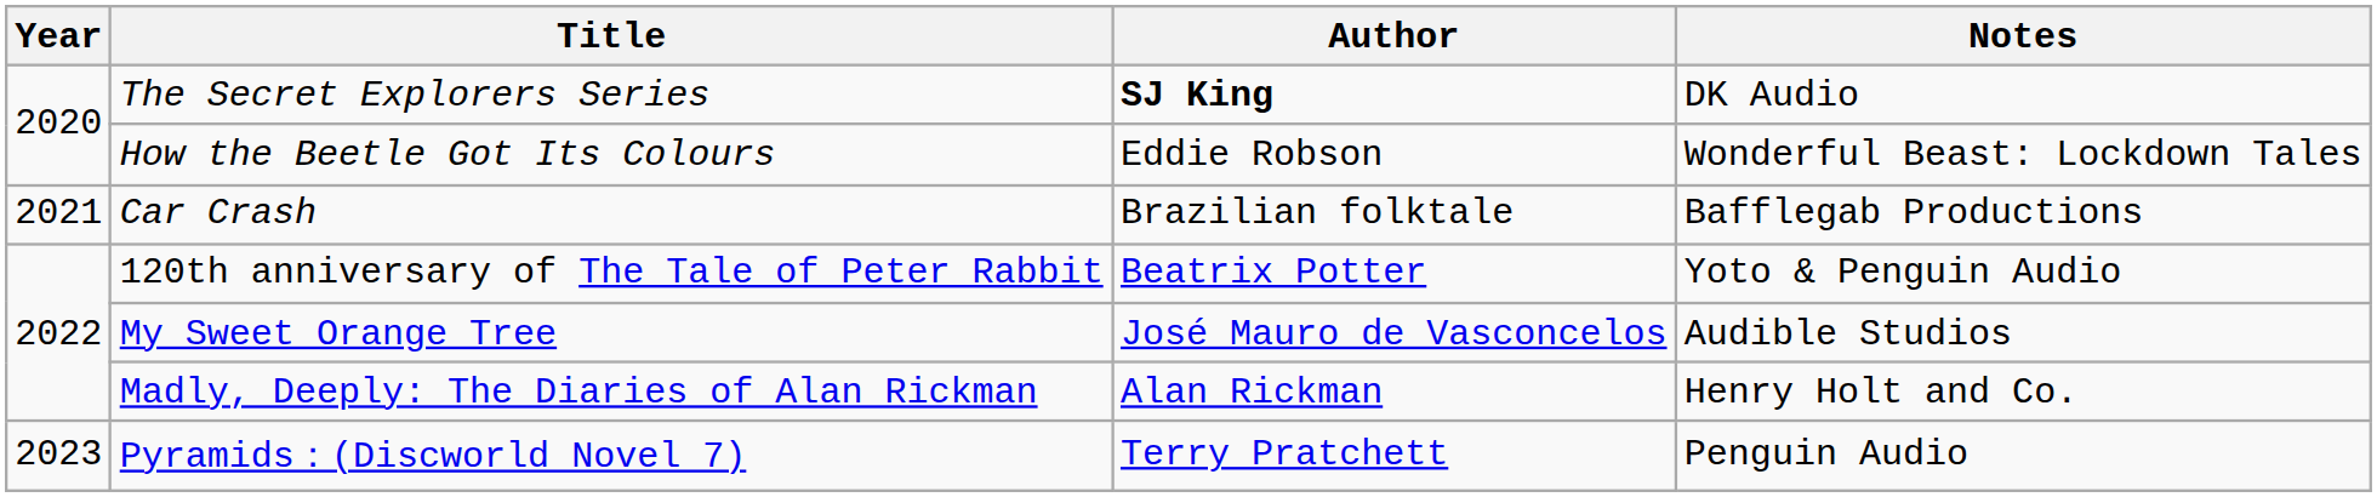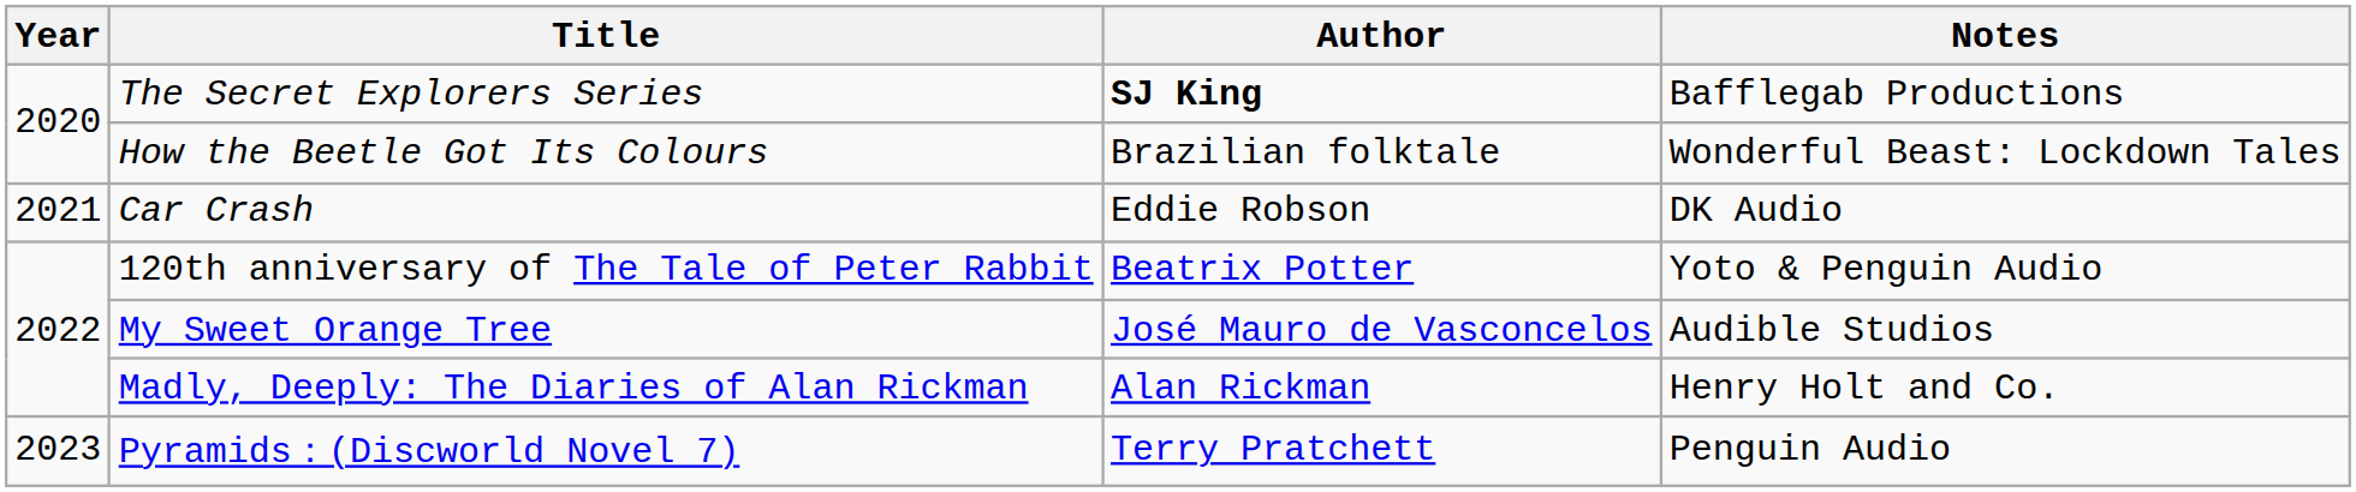The Secret Explorers Series | Notes: DK Audio -> Bafflegab Productions
How the Beetle Got Its Colours | Author: Eddie Robson -> Brazilian folktale
Car Crash | Author: Brazilian folktale -> Eddie Robson
Car Crash | Notes: Bafflegab Productions -> DK Audio
